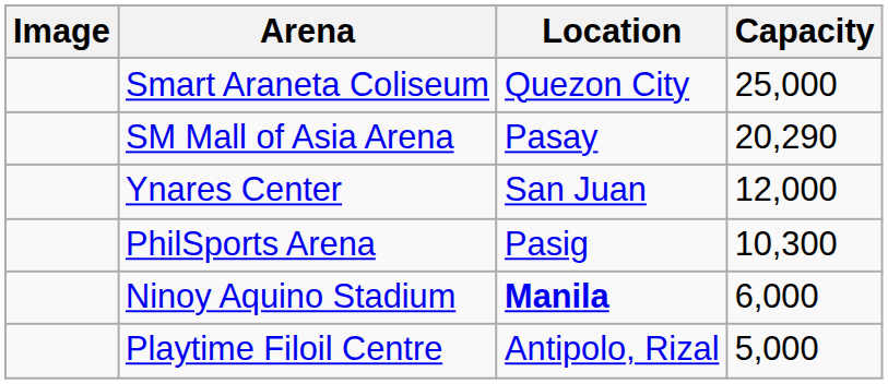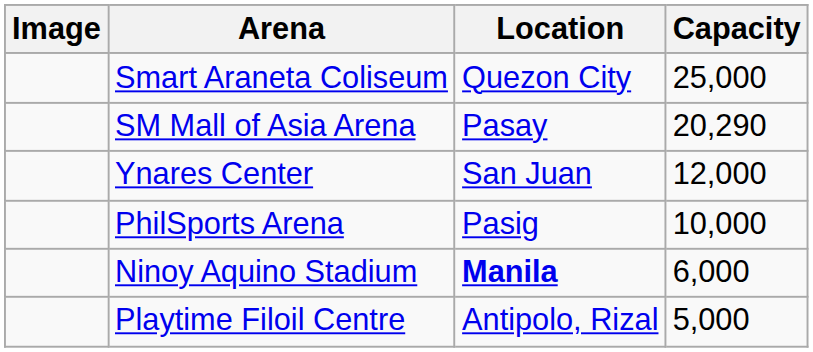PhilSports Arena | Capacity: 10,300 -> 10,000
